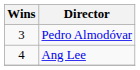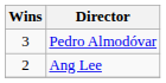Ang Lee | Wins: 4 -> 2
